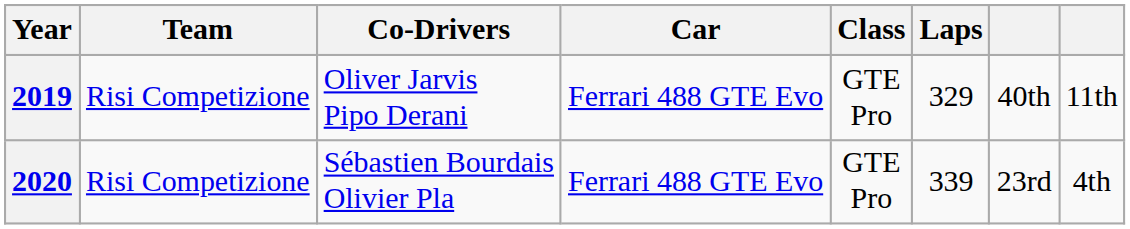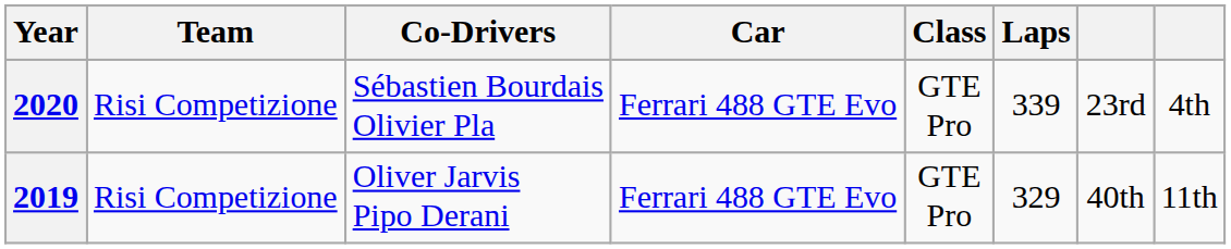rows swapped: 2019 <-> 2020
